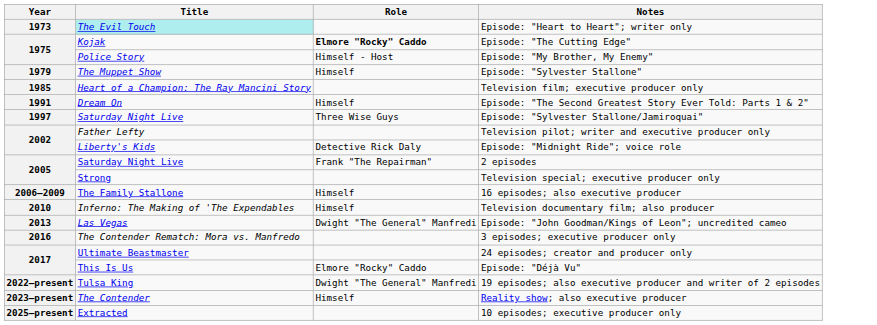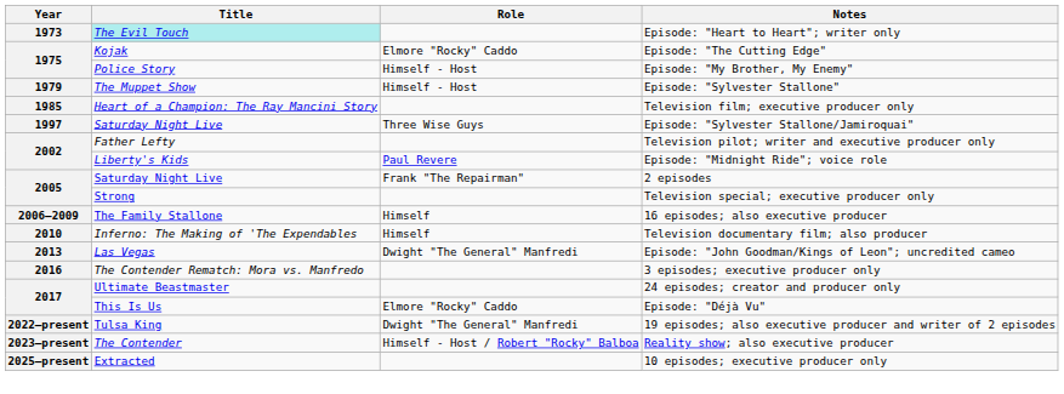Episode: "The Cutting Edge" | Role: bold -> normal
Episode: "Sylvester Stallone" | Role: Himself -> Himself - Host
- row: 1991 | Dream On | Himself | Episode: "The Second Greatest Story Ever Told: Parts 1 & 2"
Episode: "Midnight Ride"; voice role | Role: Detective Rick Daly -> Paul Revere
Reality show; also executive producer | Role: Himself -> Himself - Host / Robert "Rocky" Balboa
